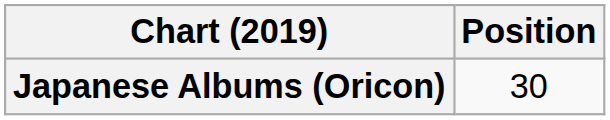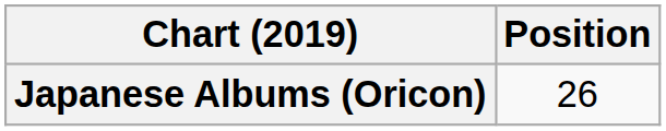Japanese Albums (Oricon) | Position: 30 -> 26
